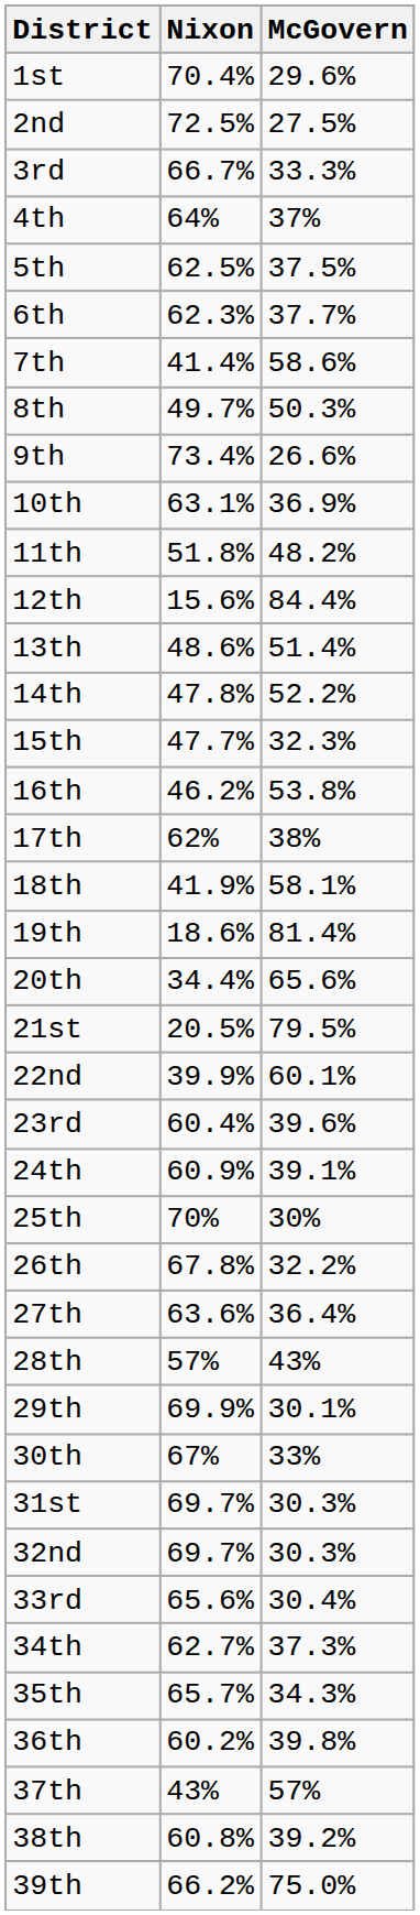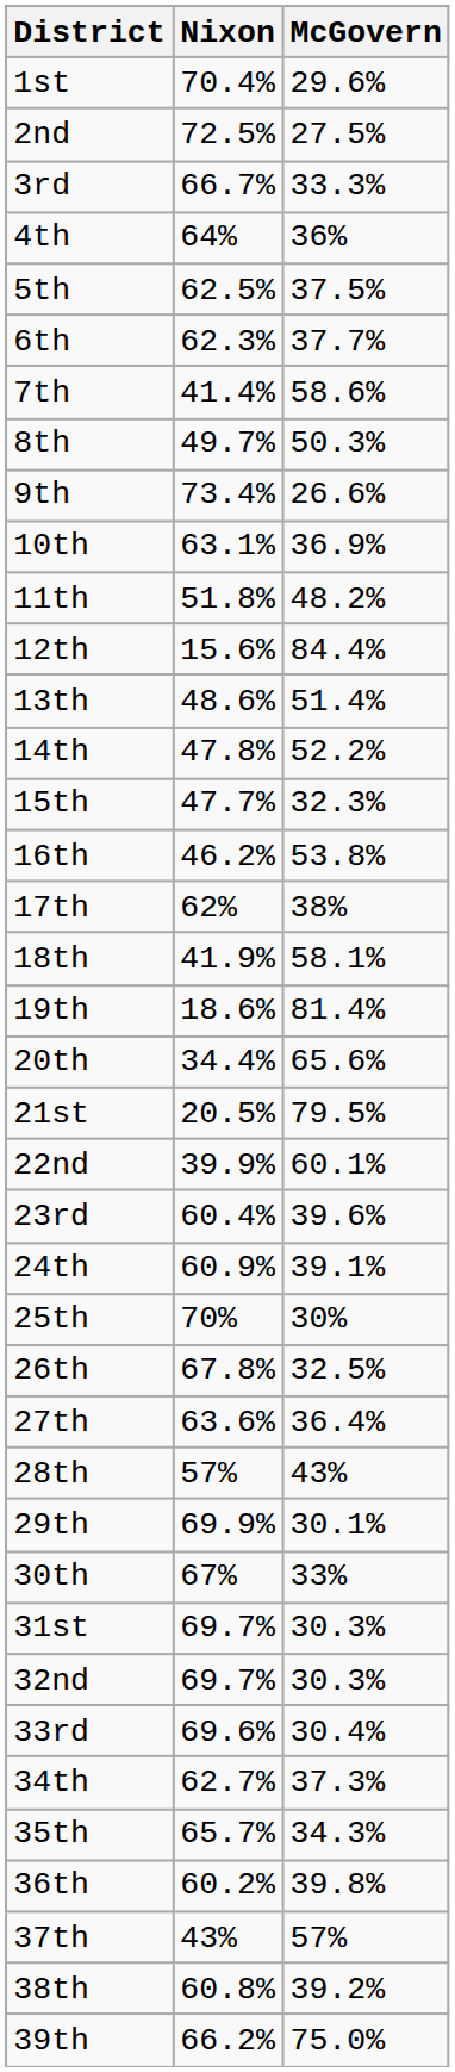4th | McGovern: 37% -> 36%
26th | McGovern: 32.2% -> 32.5%
33rd | Nixon: 65.6% -> 69.6%
